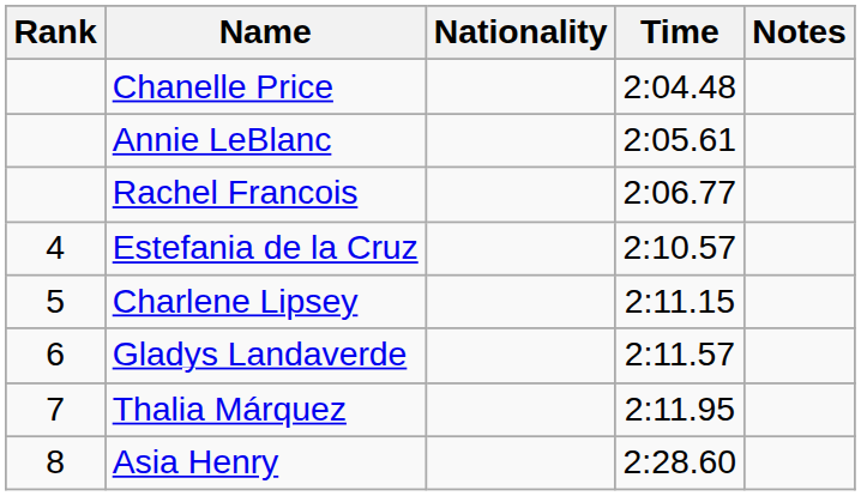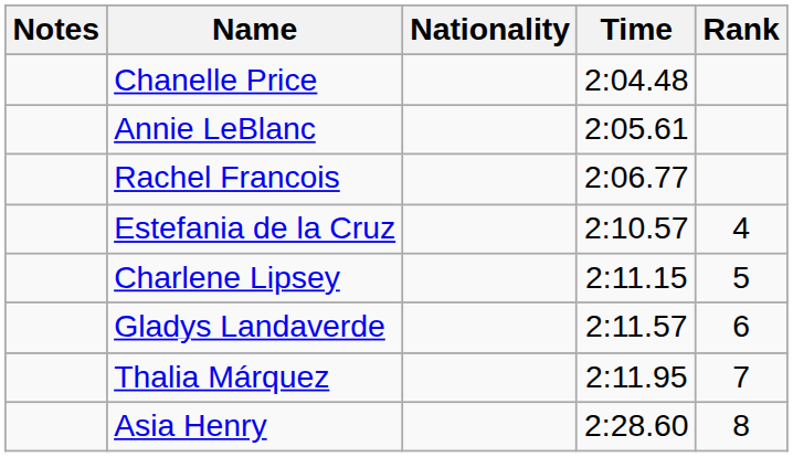columns swapped: Rank <-> Notes
